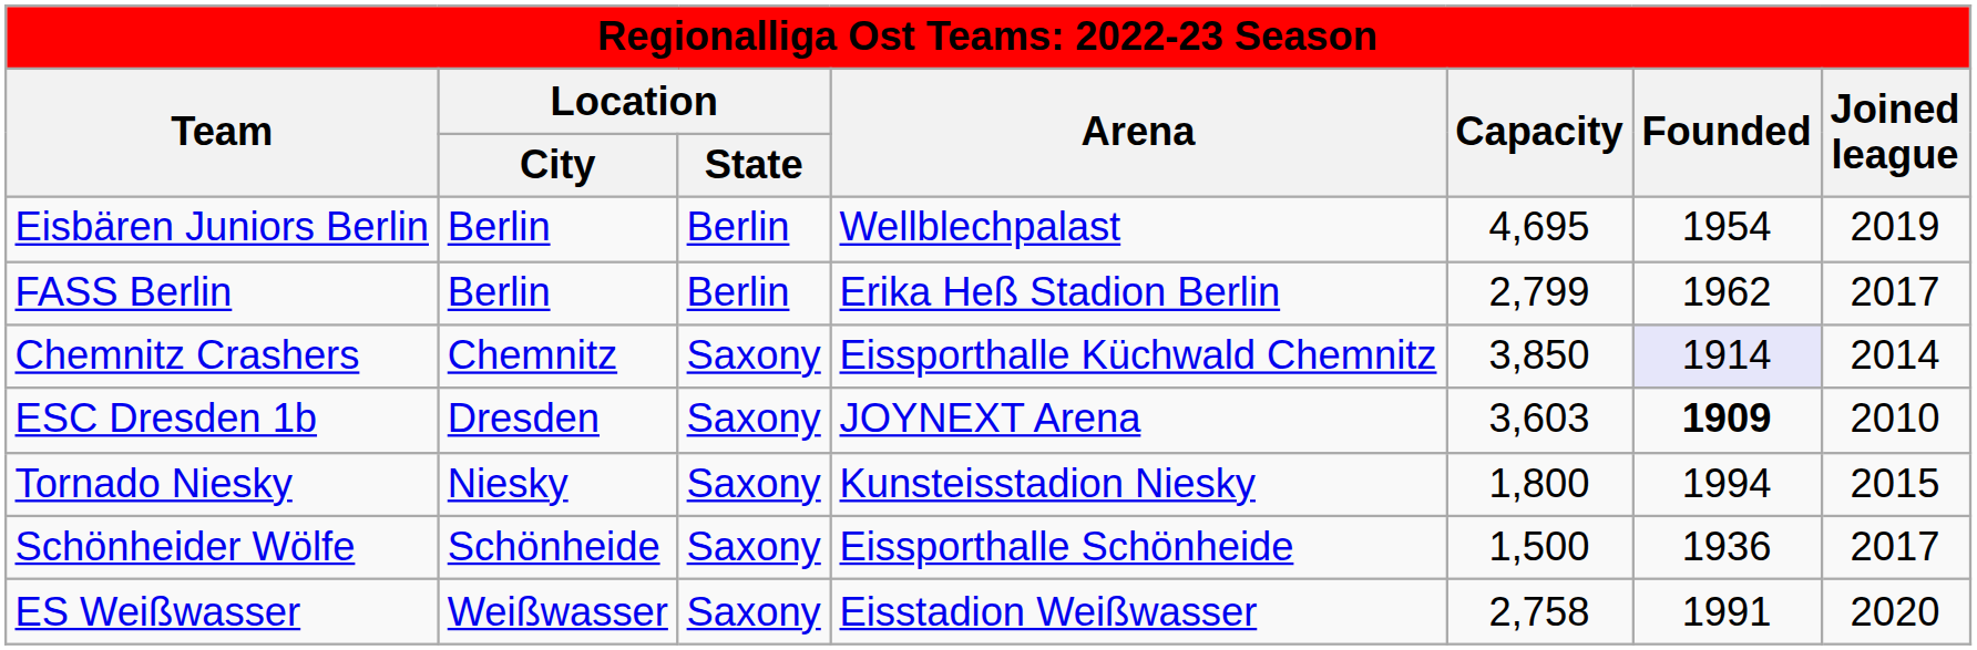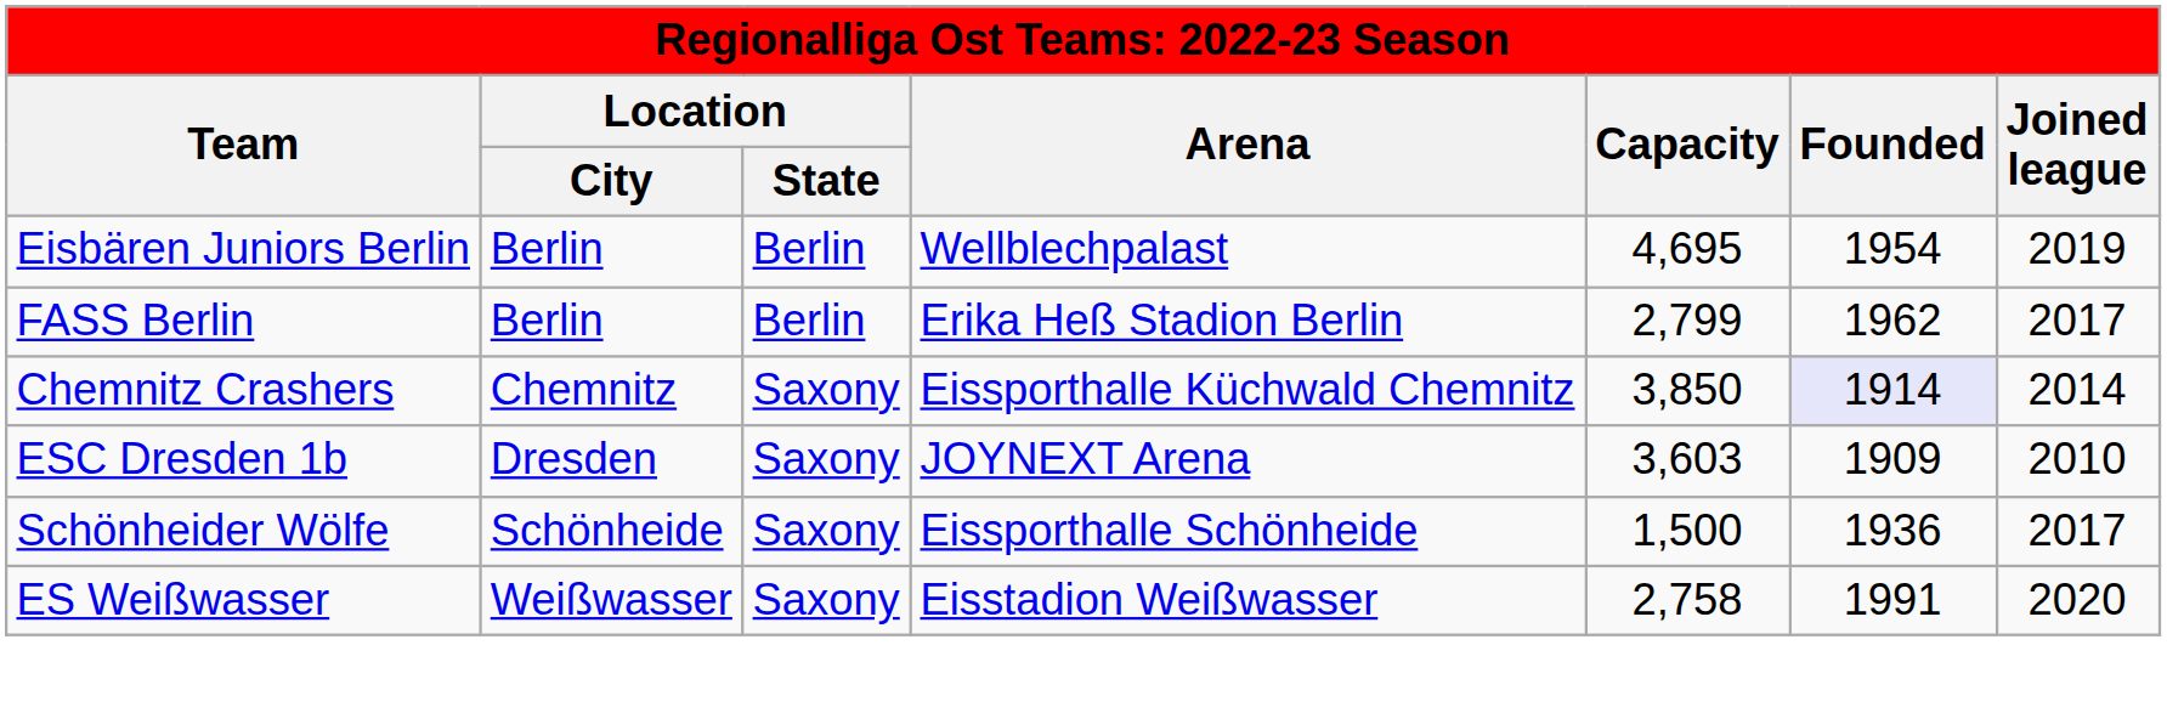ESC Dresden 1b | Founded: bold -> normal
- row: Tornado Niesky | Niesky | Saxony | Kunsteisstadion Niesky | 1,800 | 1994 | 2015
